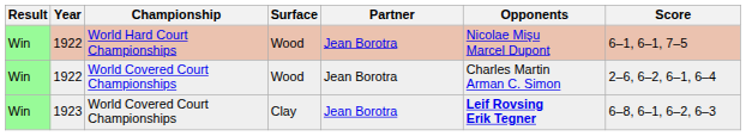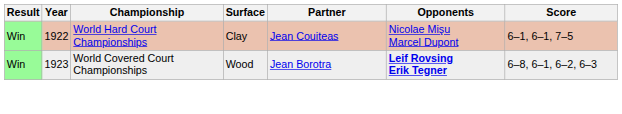1922 / World Hard Court Championships | Surface: Wood -> Clay
1922 / World Hard Court Championships | Partner: Jean Borotra -> Jean Couiteas
- row: Win | 1922 | World Covered Court Championships | Wood | Jean Borotra | Charles Martin Arman C. Simon | 2–6, 6–2, 6–1, 6–4
1923 | Surface: Clay -> Wood
